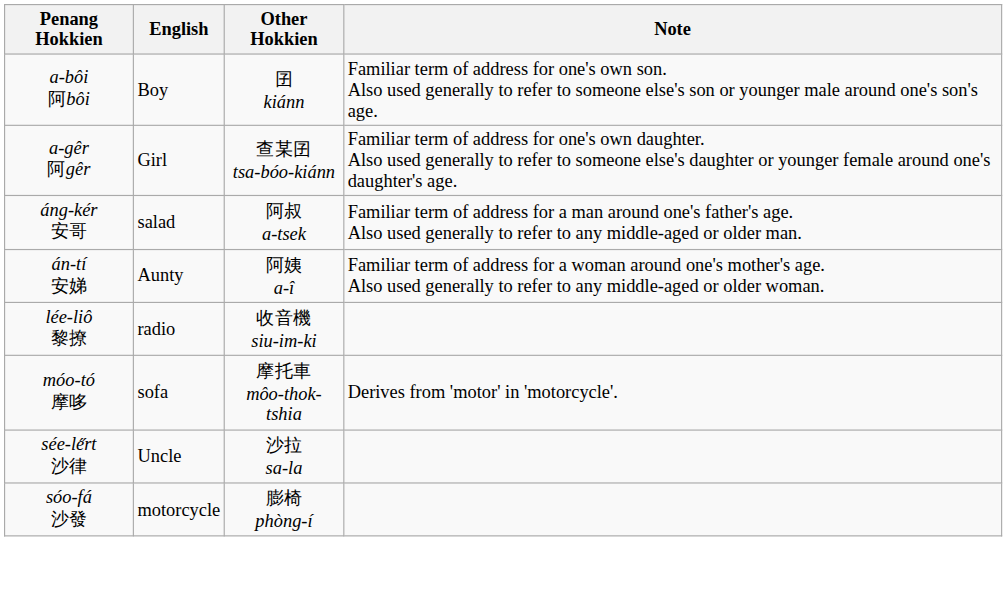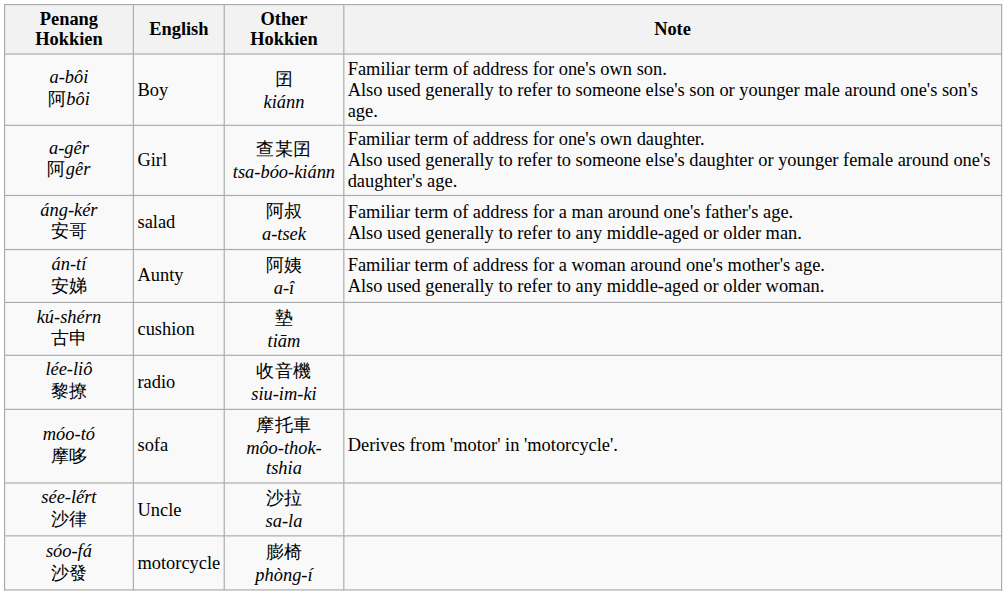+ row: kú-shérn 古申 | cushion | 墊 tiām
